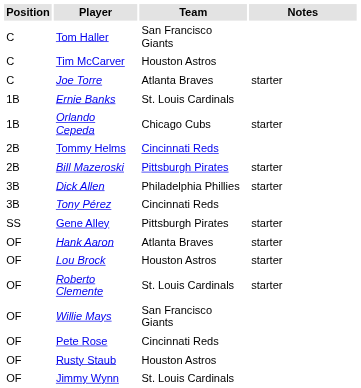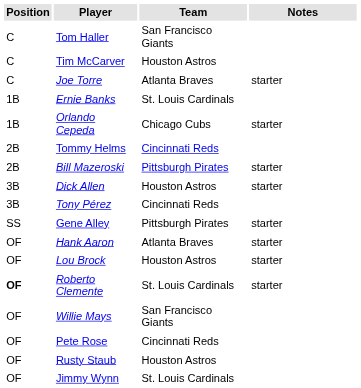Dick Allen | Team: Philadelphia Phillies -> Houston Astros
Roberto Clemente | Position: normal -> bold
